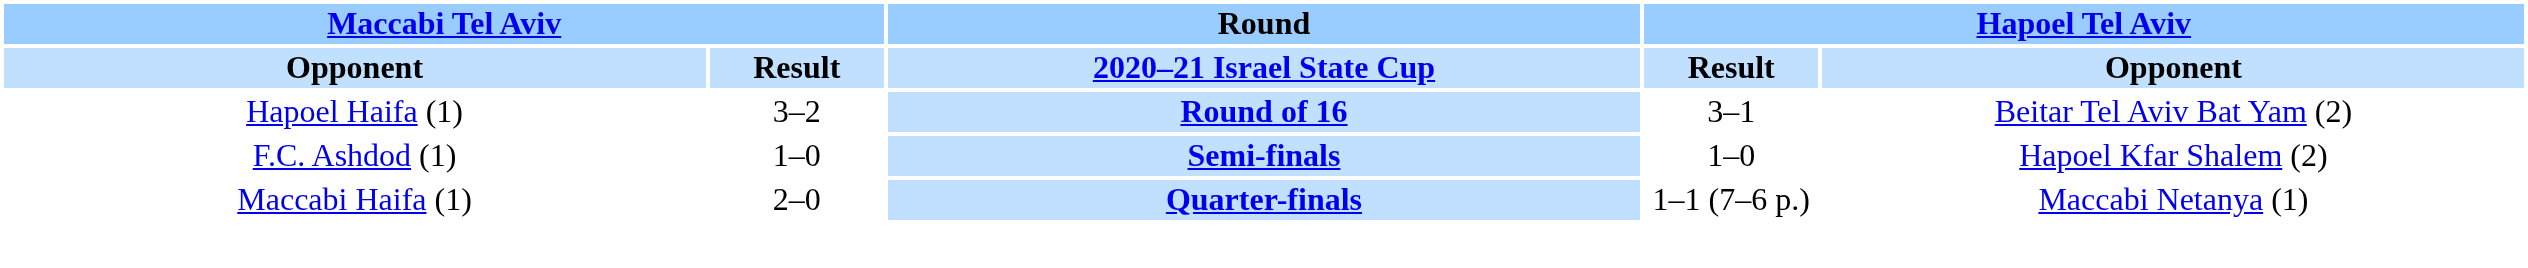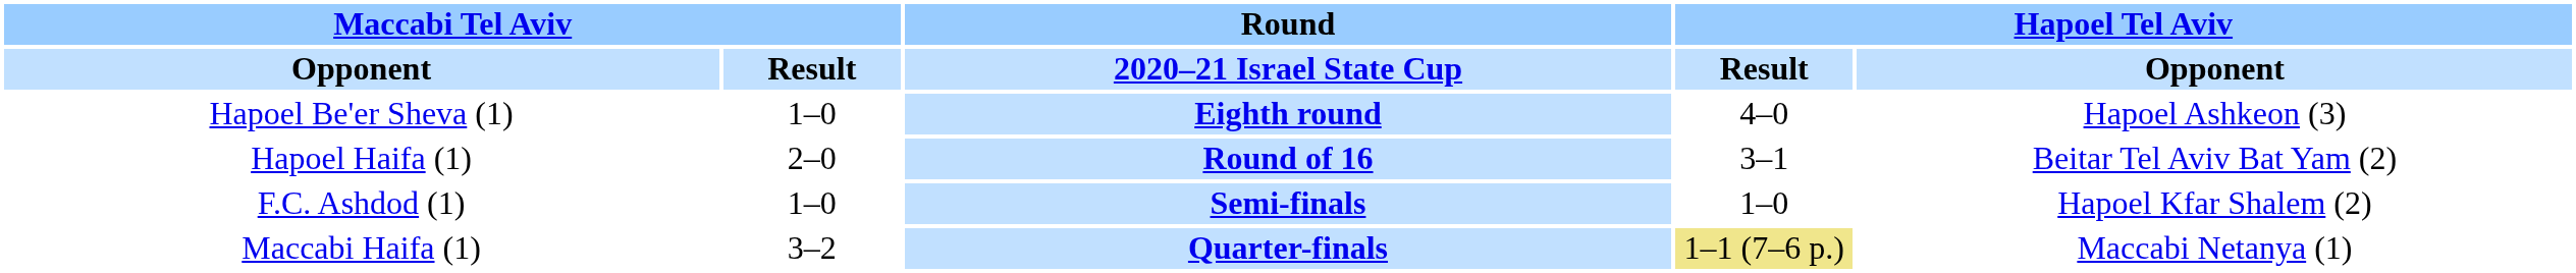+ row: Hapoel Be'er Sheva (1) | 1–0 | Eighth round | 4–0 | Hapoel Ashkeon (3)
Hapoel Haifa (1) | column 2: 3–2 -> 2–0
Maccabi Haifa (1) | column 2: 2–0 -> 3–2
Maccabi Haifa (1) | column 4: no background -> khaki background
